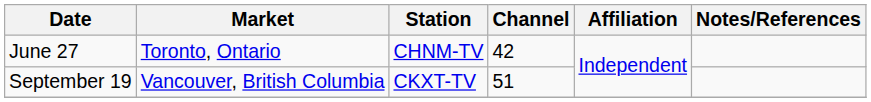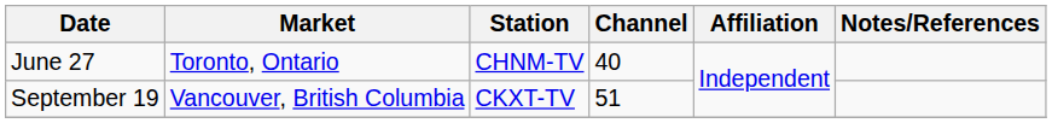June 27 | Channel: 42 -> 40
